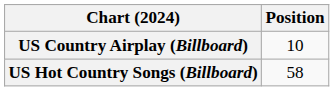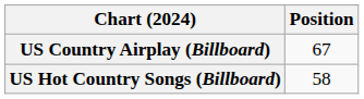US Country Airplay (Billboard) | Position: 10 -> 67
